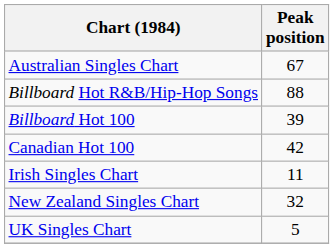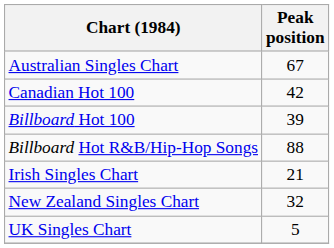rows swapped: Canadian Hot 100 <-> Billboard Hot R&B/Hip-Hop Songs
Irish Singles Chart | Peak position: 11 -> 21
